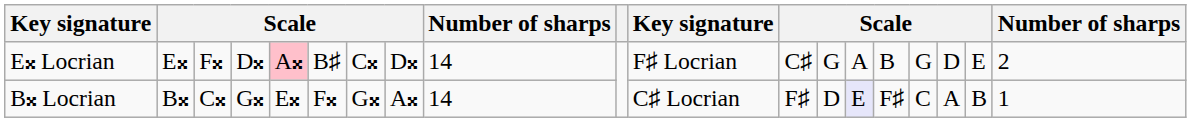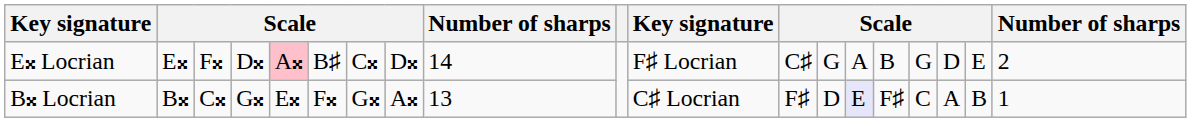B𝄪 Locrian | column 9: 14 -> 13
